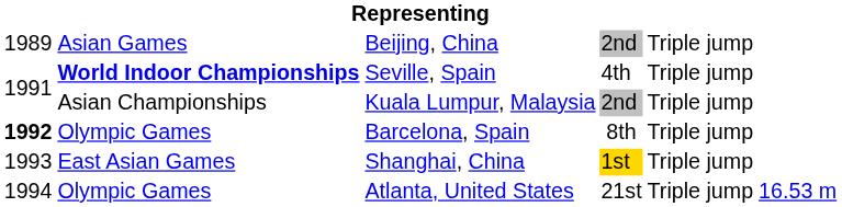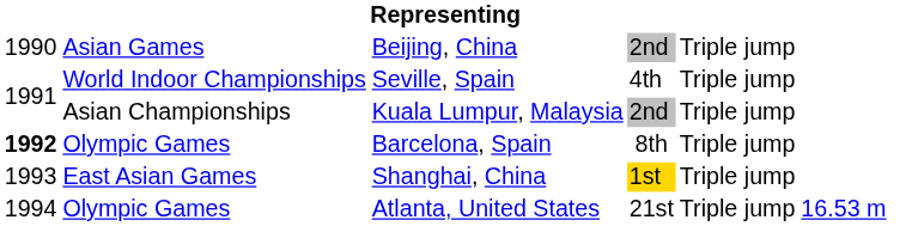Beijing, China | column 1: 1989 -> 1990
Seville, Spain | column 2: bold -> normal
